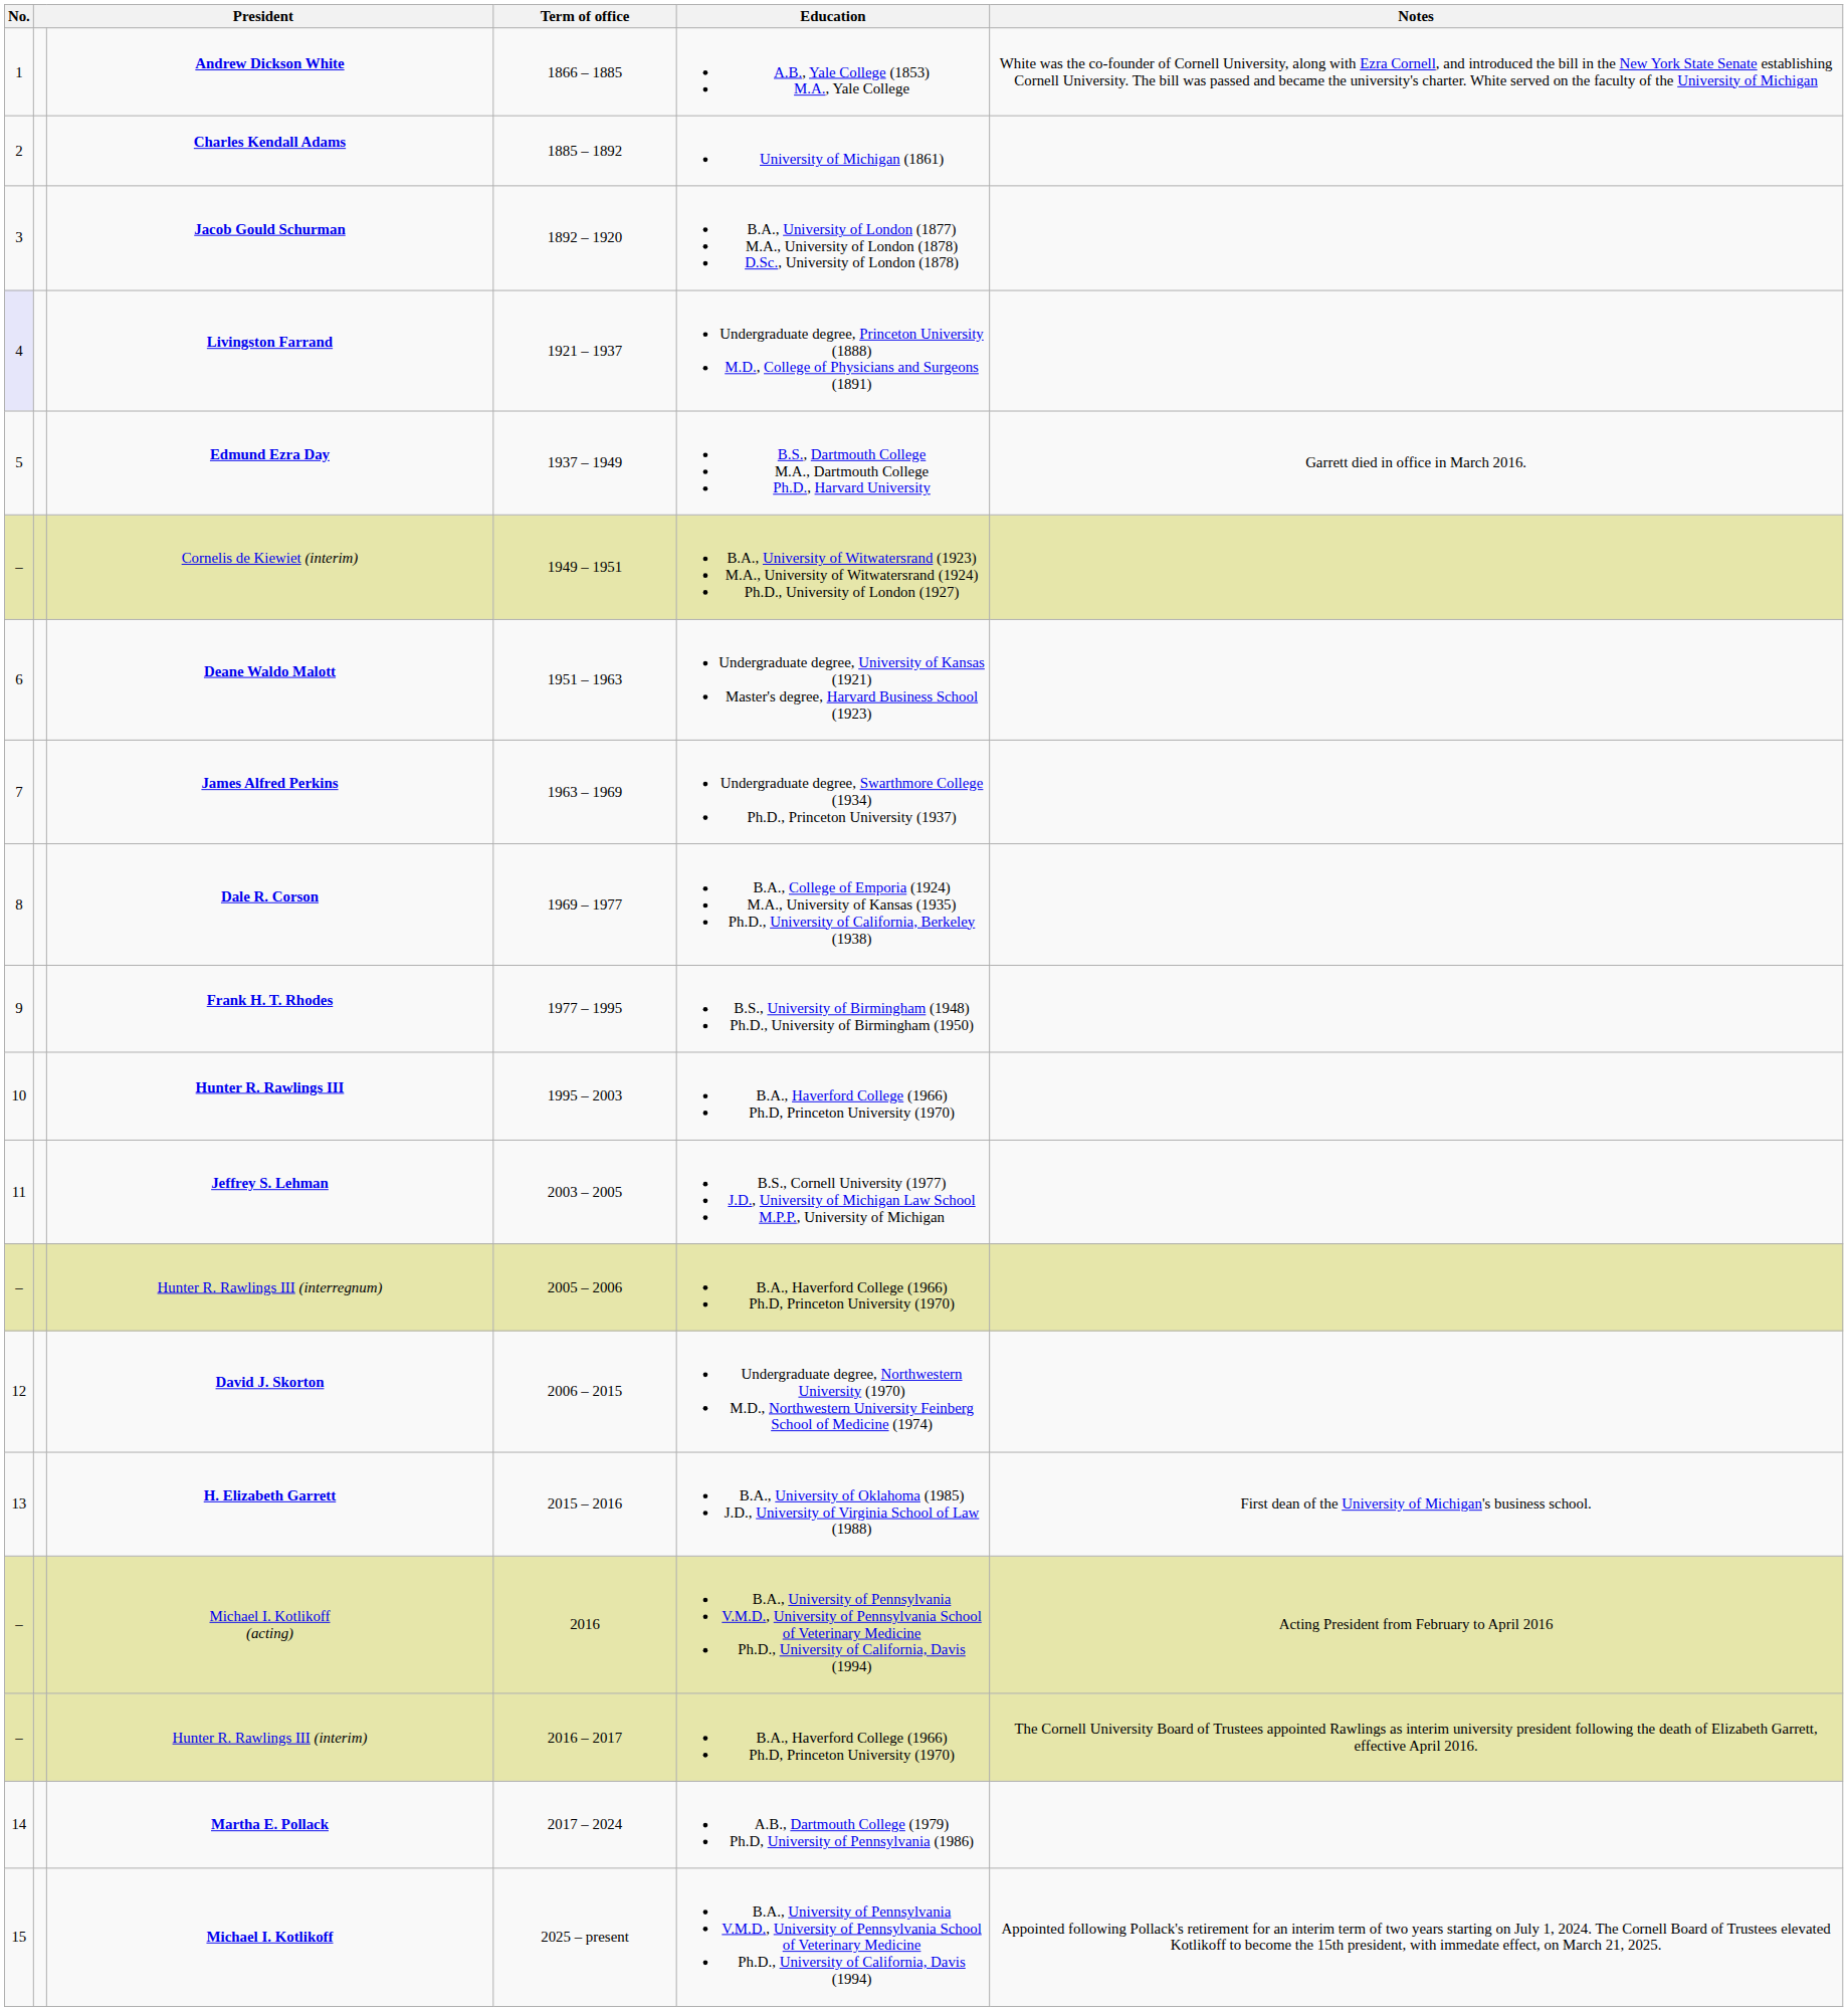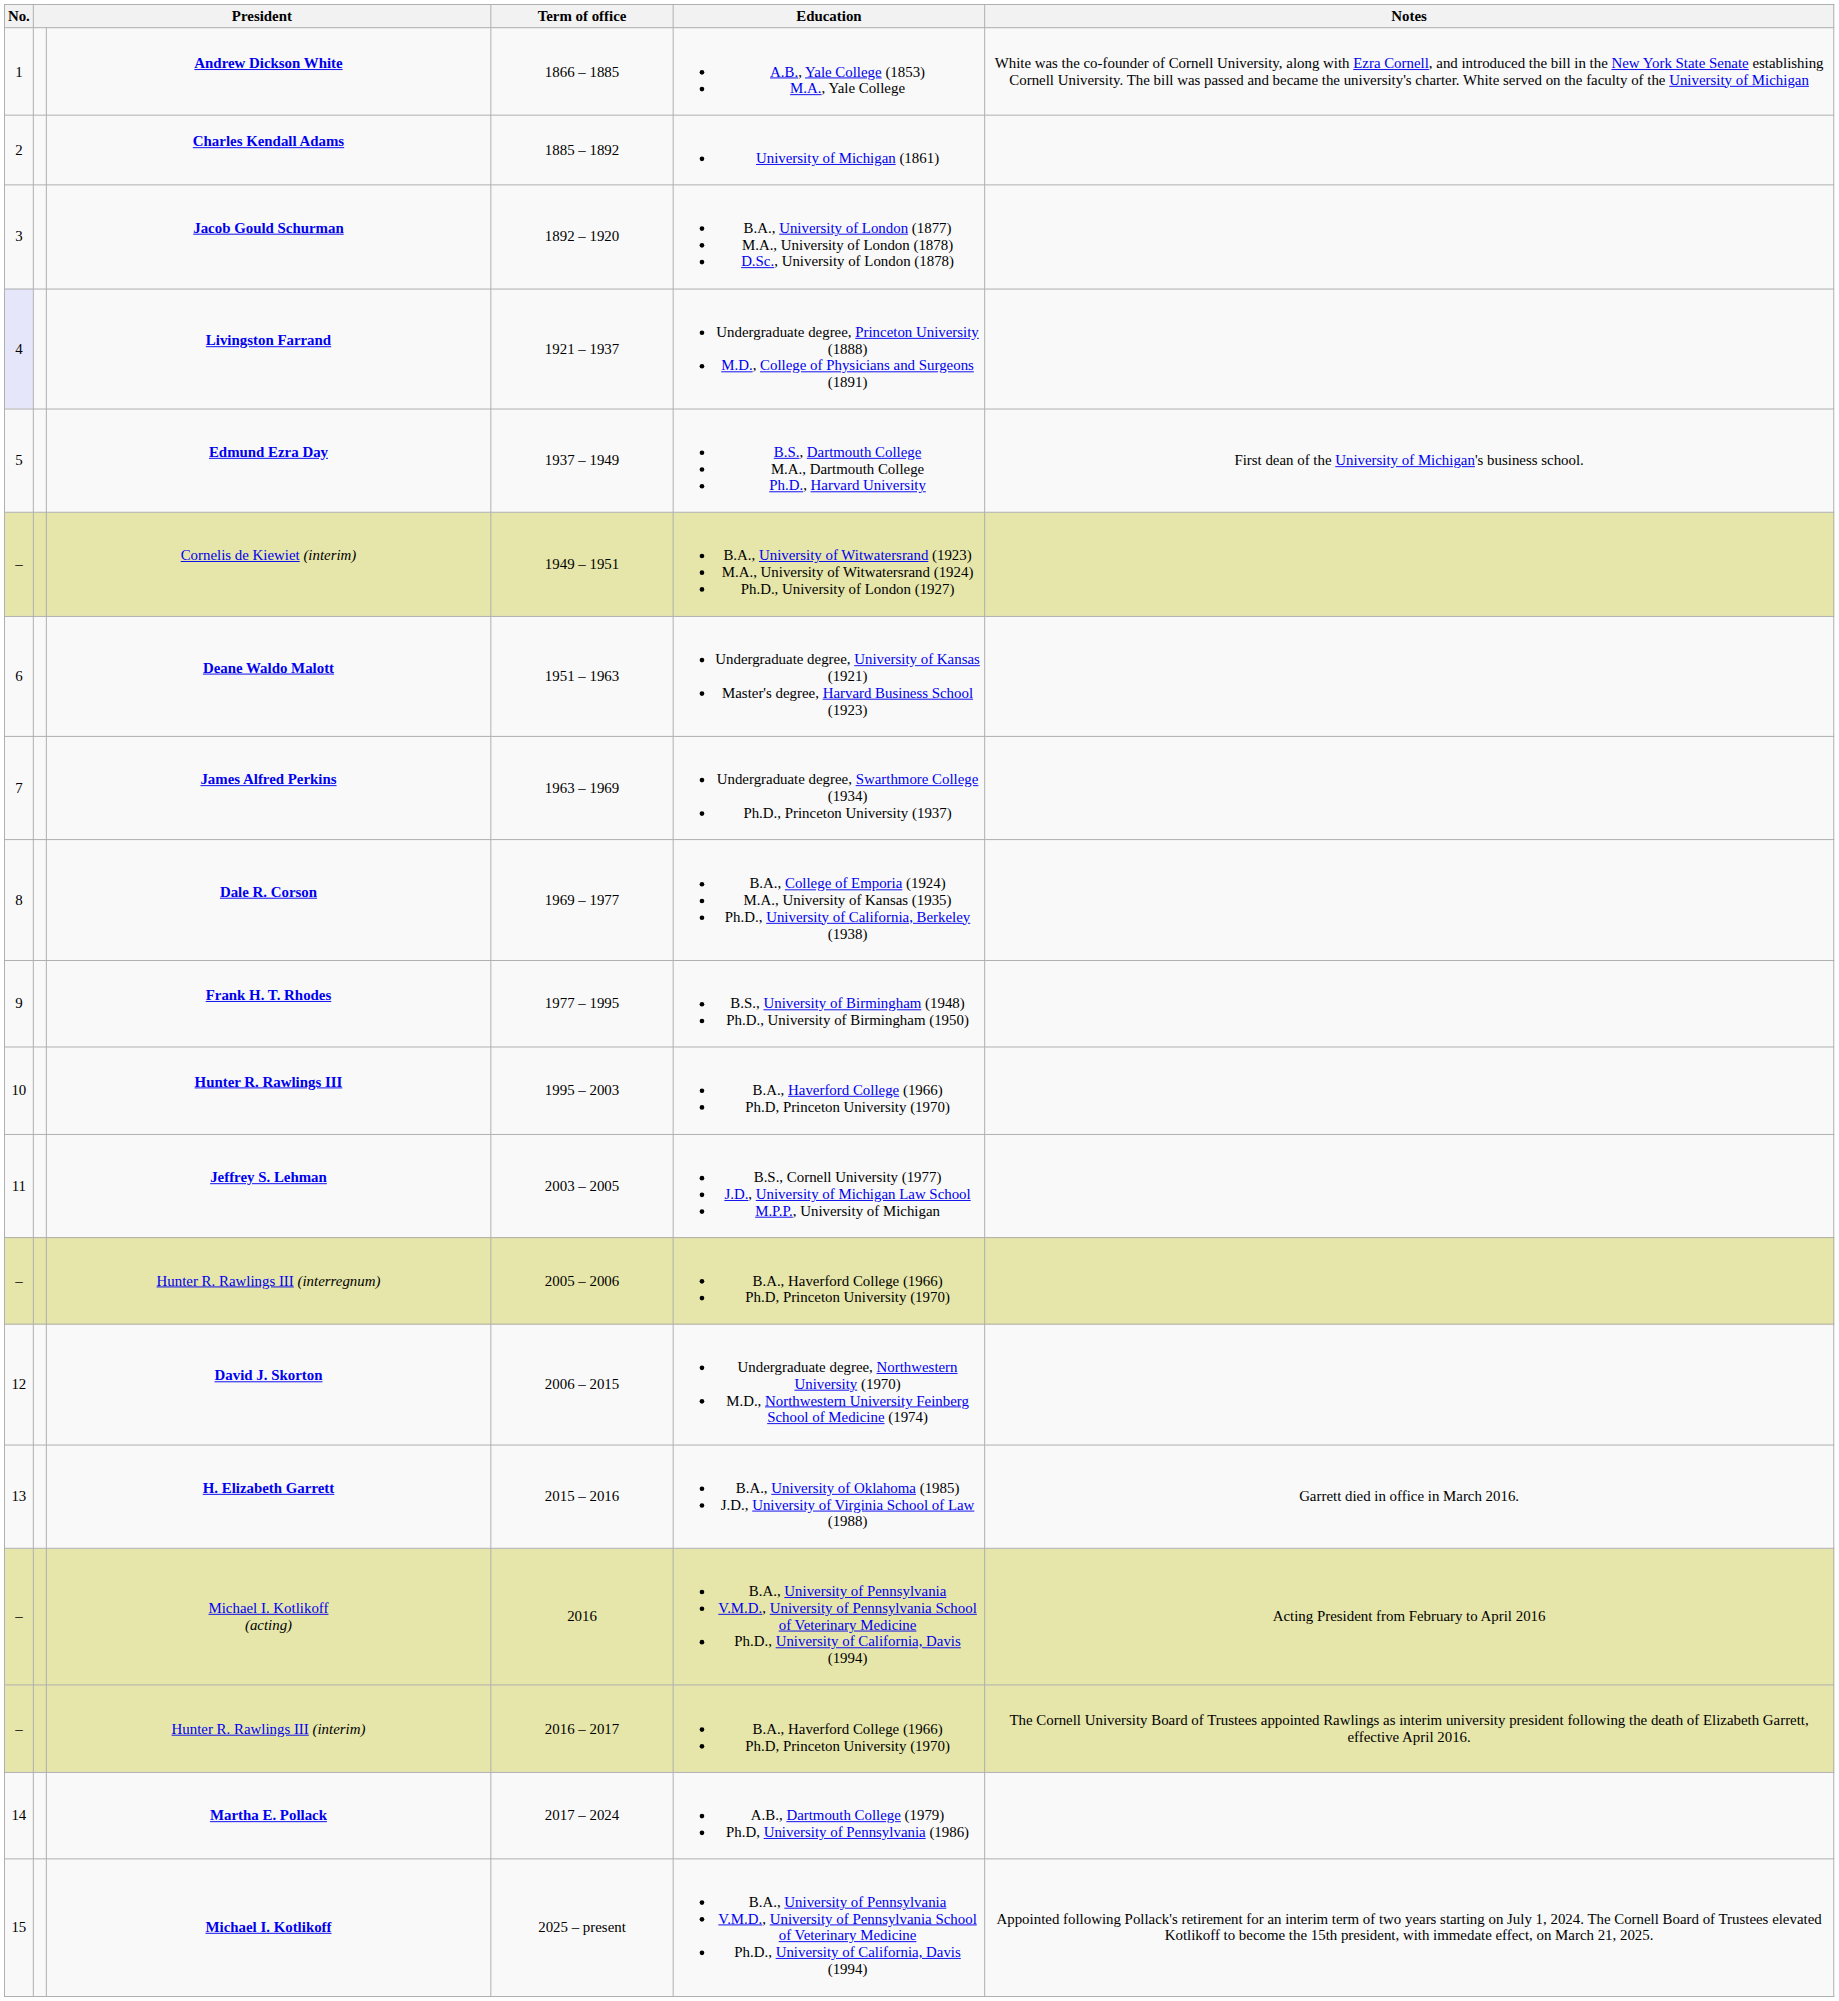Edmund Ezra Day | Notes: Garrett died in office in March 2016. -> First dean of the University of Michigan's business school.
H. Elizabeth Garrett | Notes: First dean of the University of Michigan's business school. -> Garrett died in office in March 2016.
